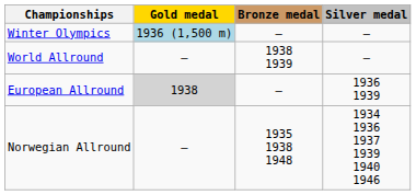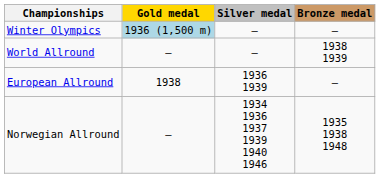columns swapped: Silver medal <-> Bronze medal
European Allround | Gold medal: lightgrey background -> no background
